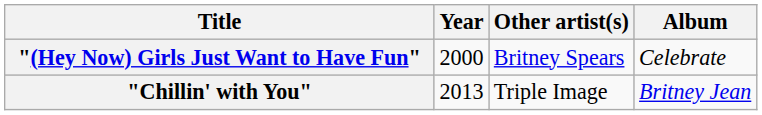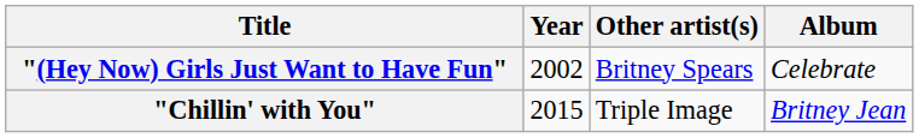"(Hey Now) Girls Just Want to Have Fun" | Year: 2000 -> 2002
"Chillin' with You" | Year: 2013 -> 2015
